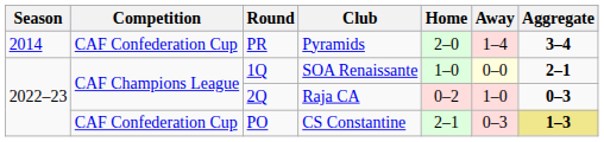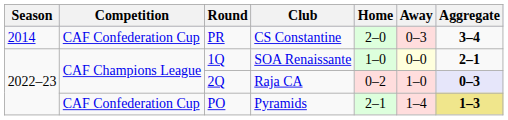PR | Club: Pyramids -> CS Constantine
PR | Away: 1–4 -> 0–3
2Q | Aggregate: no background -> lavender background
PO | Club: CS Constantine -> Pyramids
PO | Away: 0–3 -> 1–4
